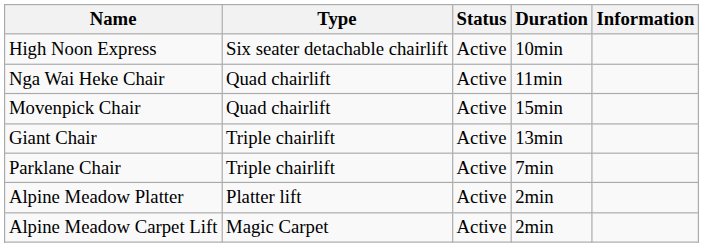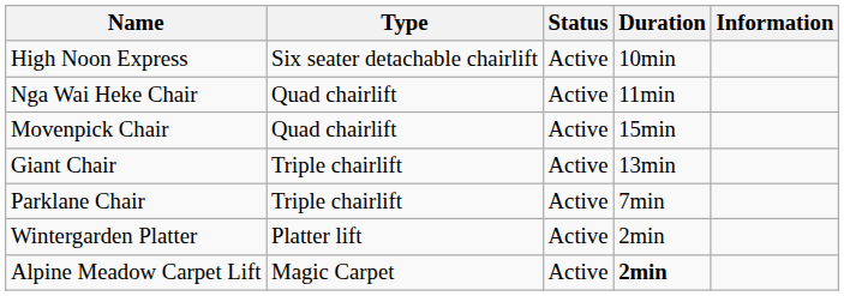- row: Alpine Meadow Platter | Platter lift | Active | 2min
+ row: Wintergarden Platter | Platter lift | Active | 2min
Alpine Meadow Carpet Lift | Duration: normal -> bold
